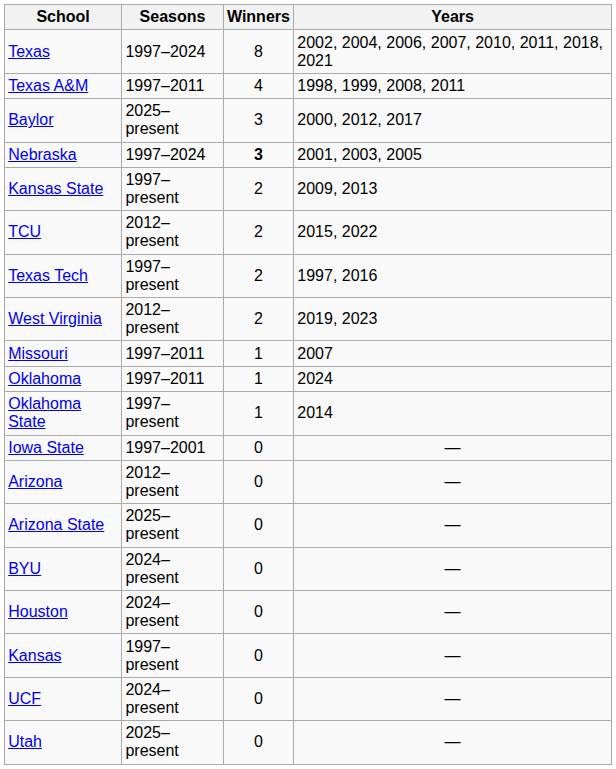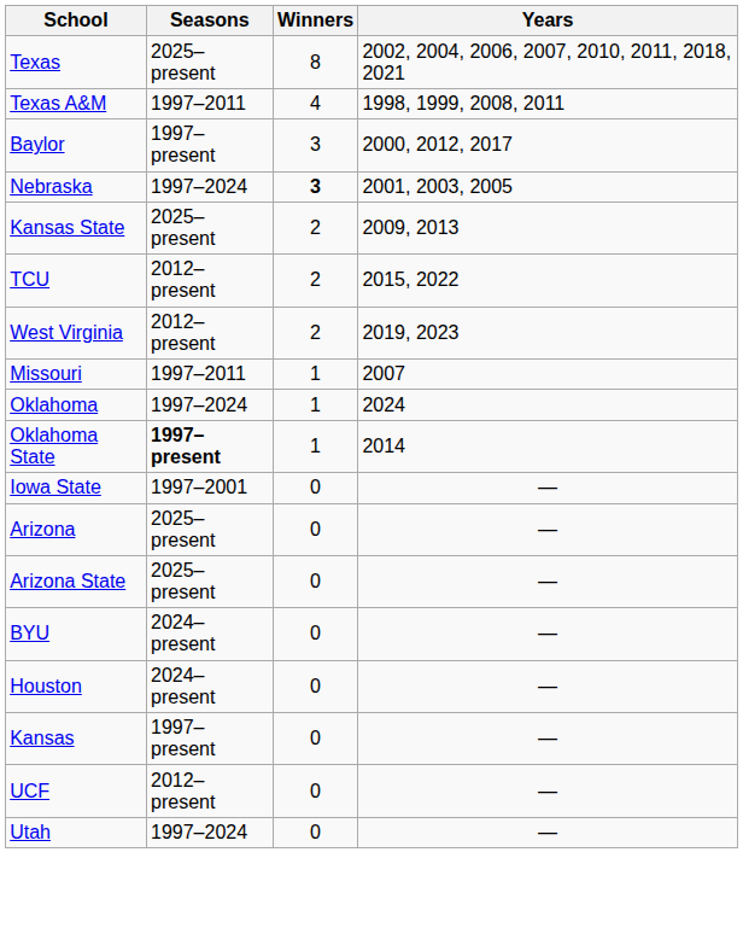Texas | Seasons: 1997–2024 -> 2025–present
Baylor | Seasons: 2025–present -> 1997–present
Kansas State | Seasons: 1997–present -> 2025–present
- row: Texas Tech | 1997–present | 2 | 1997, 2016
Oklahoma | Seasons: 1997–2011 -> 1997–2024
Oklahoma State | Seasons: normal -> bold
Arizona | Seasons: 2012–present -> 2025–present
UCF | Seasons: 2024–present -> 2012–present
Utah | Seasons: 2025–present -> 1997–2024
